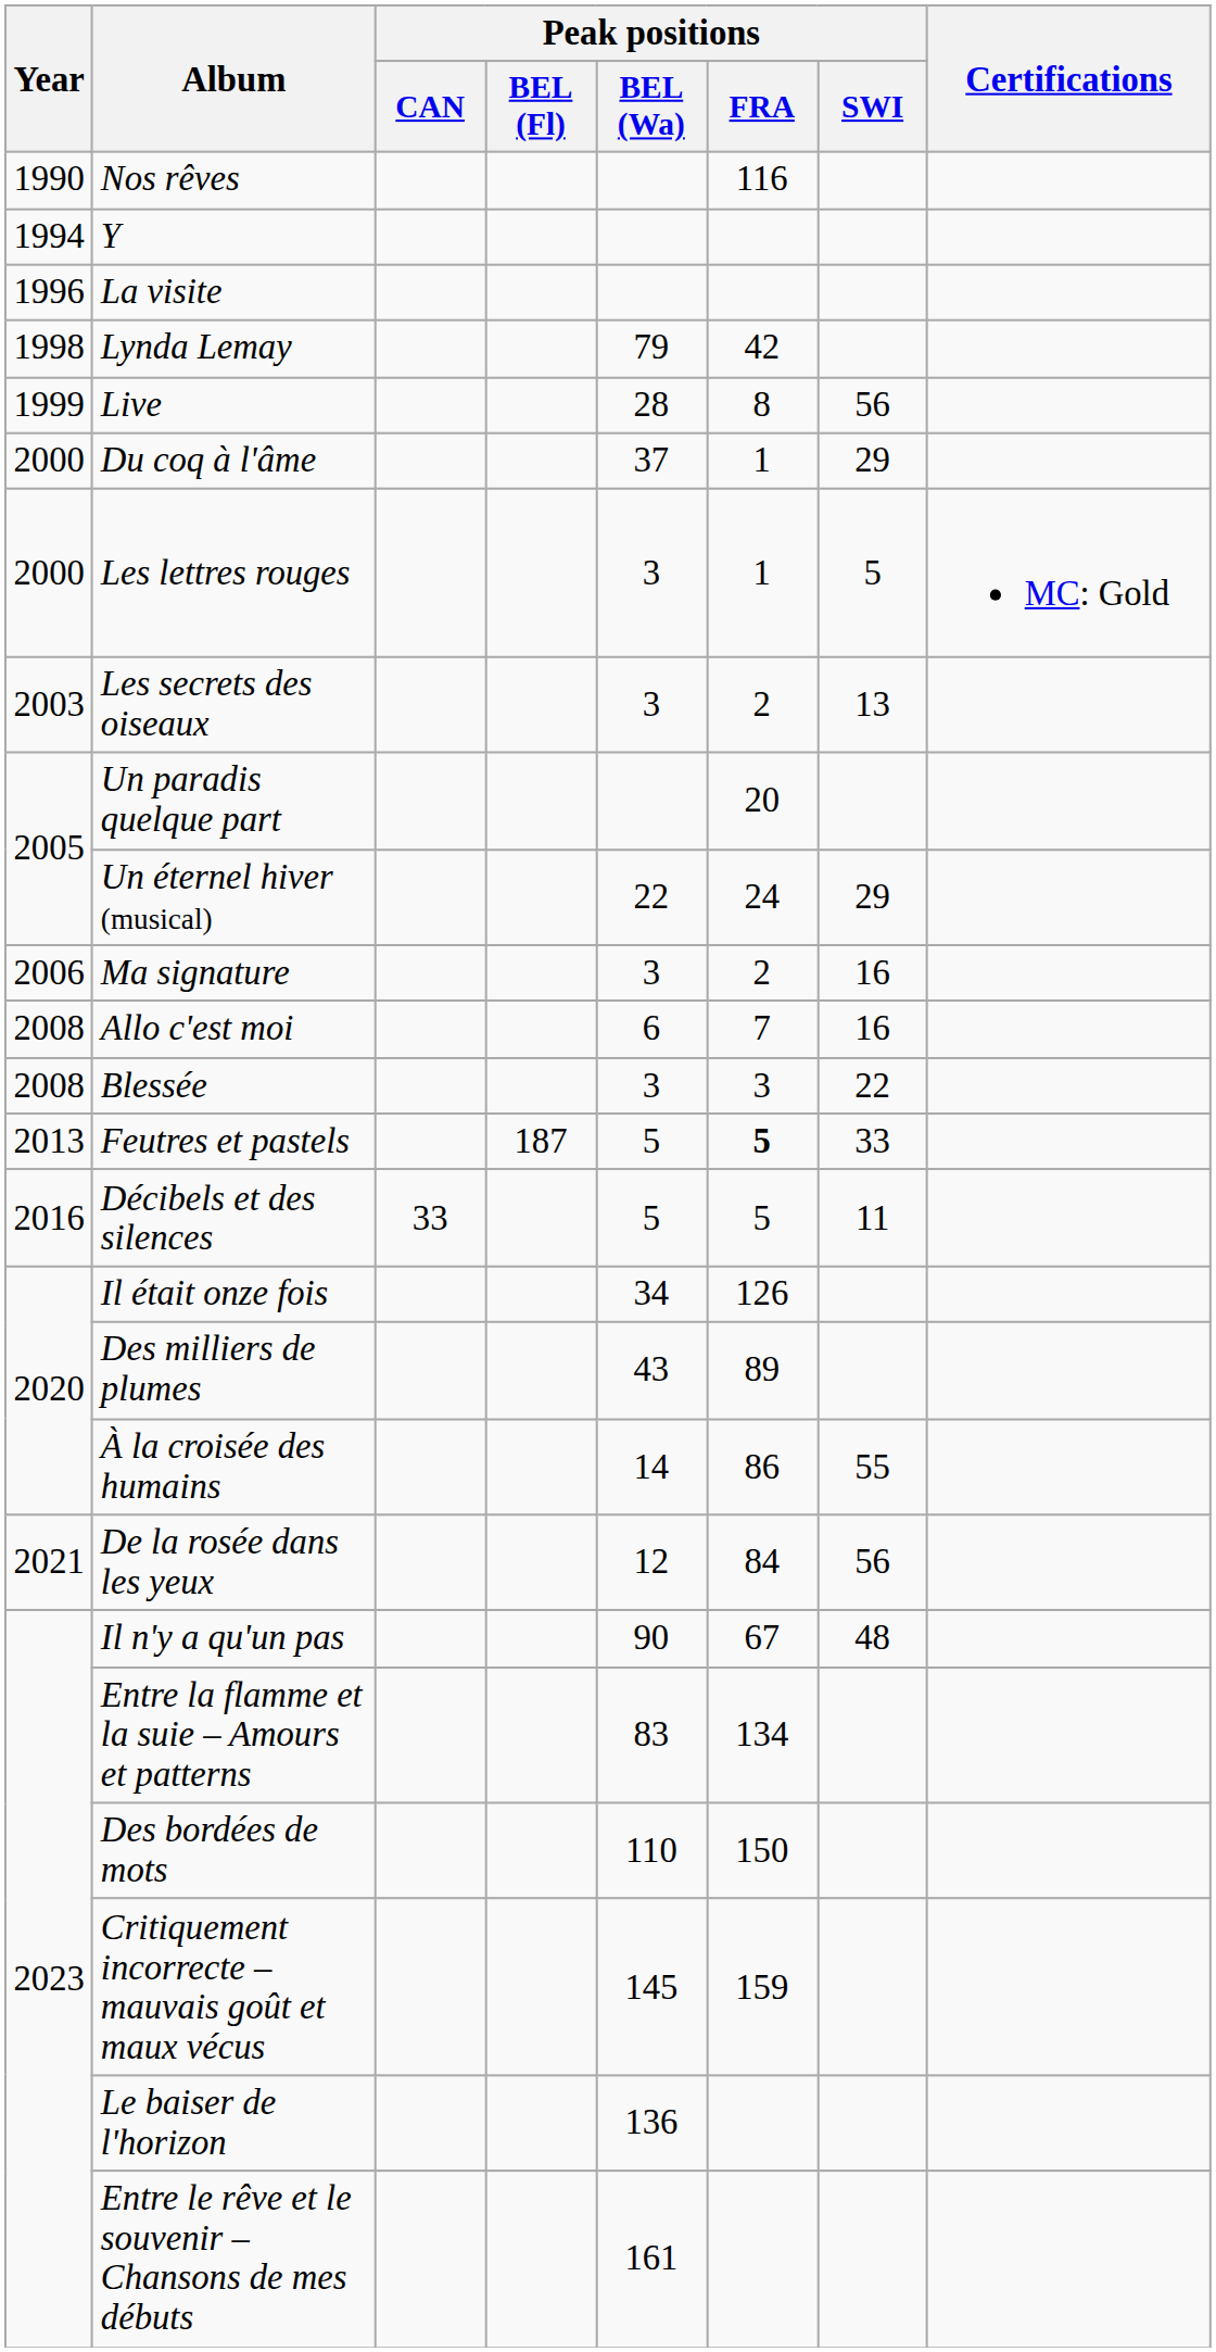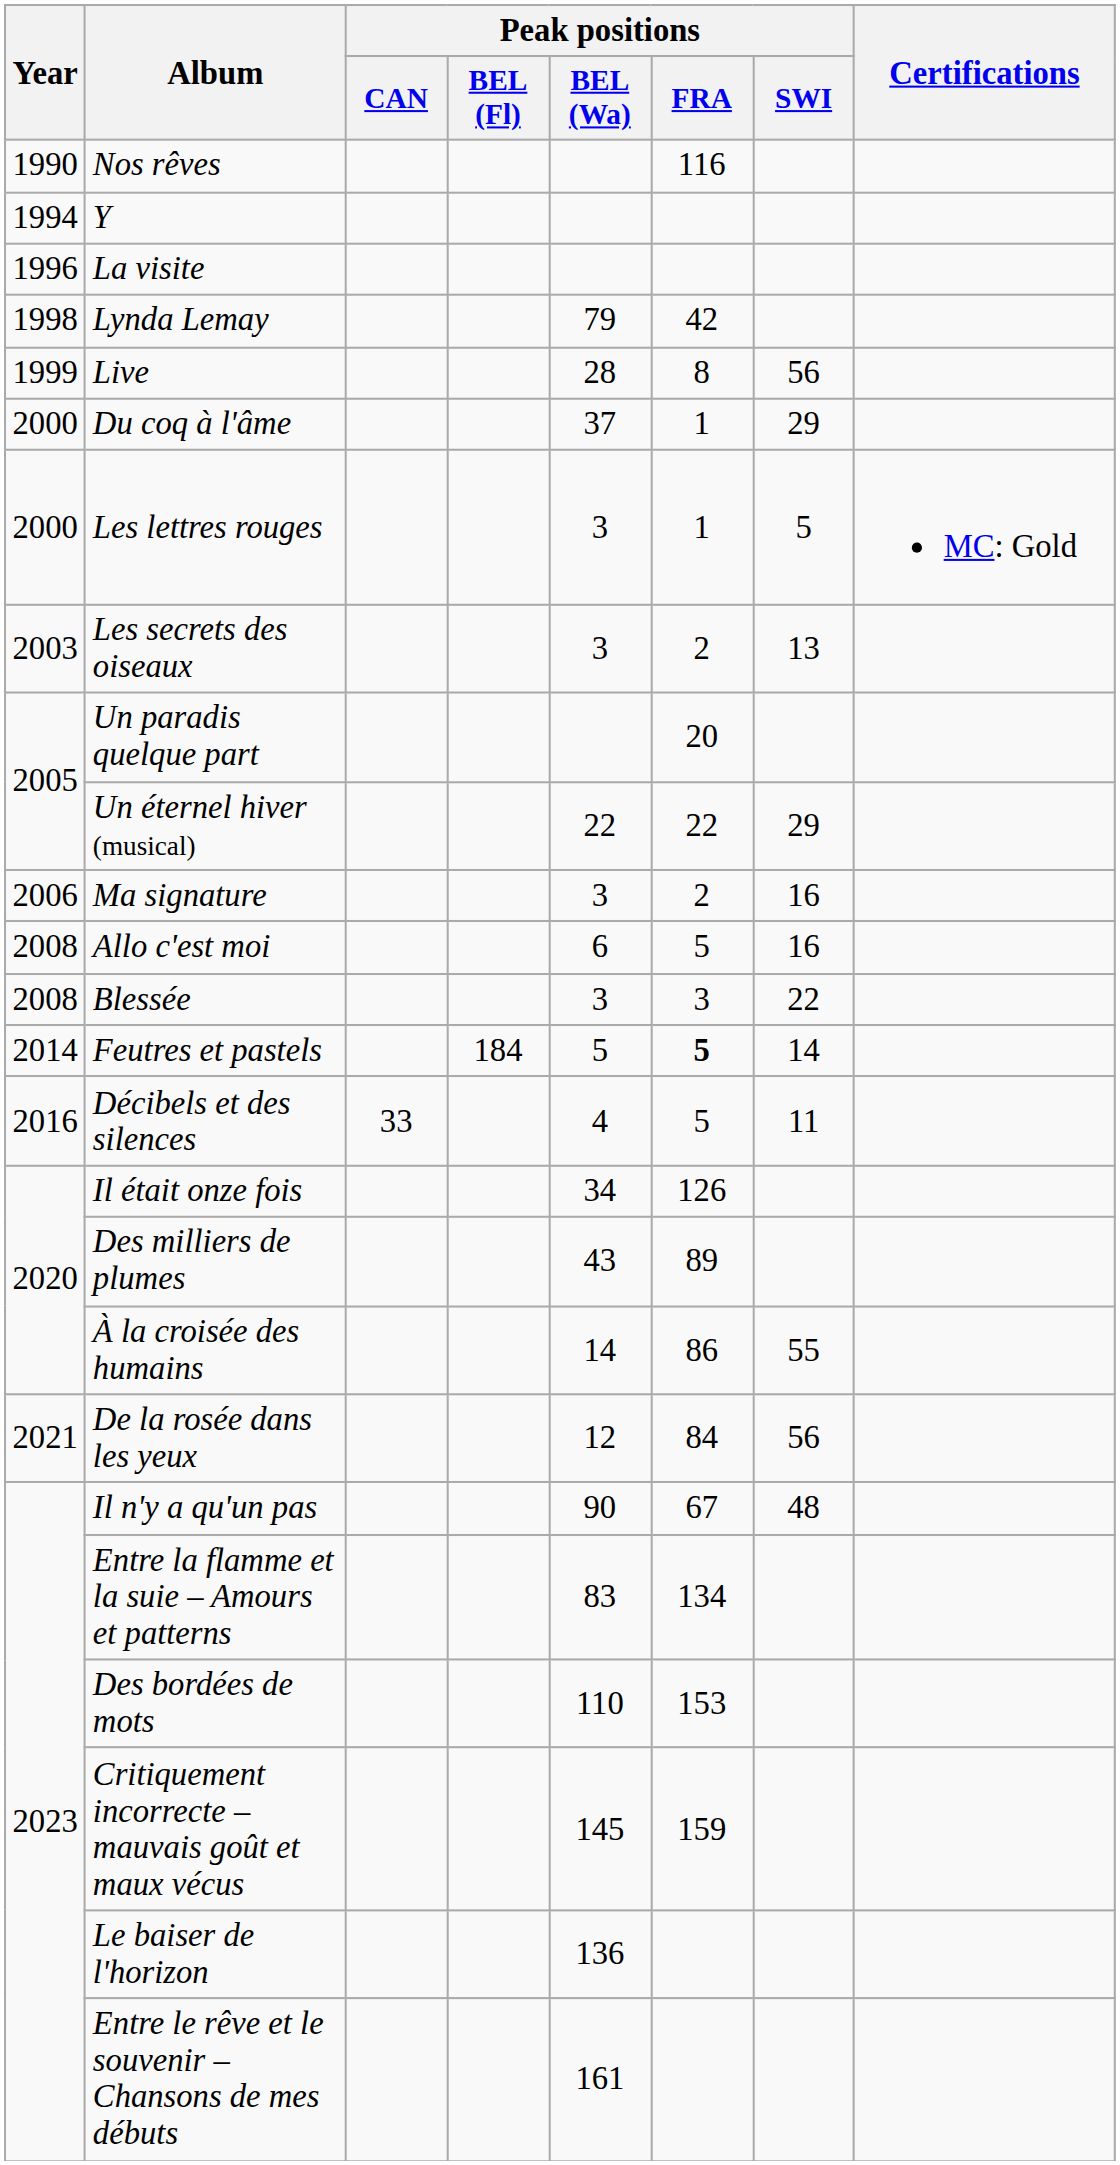Un éternel hiver (musical) | Peak positions / FRA: 24 -> 22
Allo c'est moi | Peak positions / FRA: 7 -> 5
Feutres et pastels | Year: 2013 -> 2014
Feutres et pastels | Peak positions / BEL (Fl): 187 -> 184
Feutres et pastels | Peak positions / SWI: 33 -> 14
Décibels et des silences | Peak positions / BEL (Wa): 5 -> 4
Des bordées de mots | Peak positions / FRA: 150 -> 153
